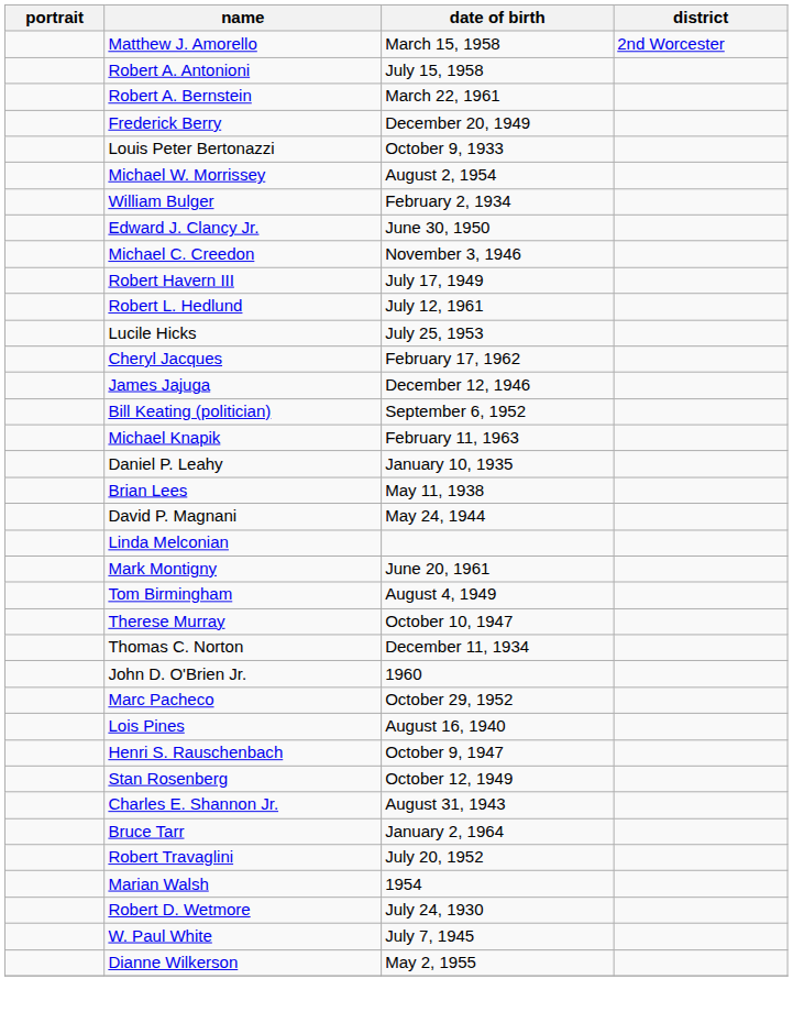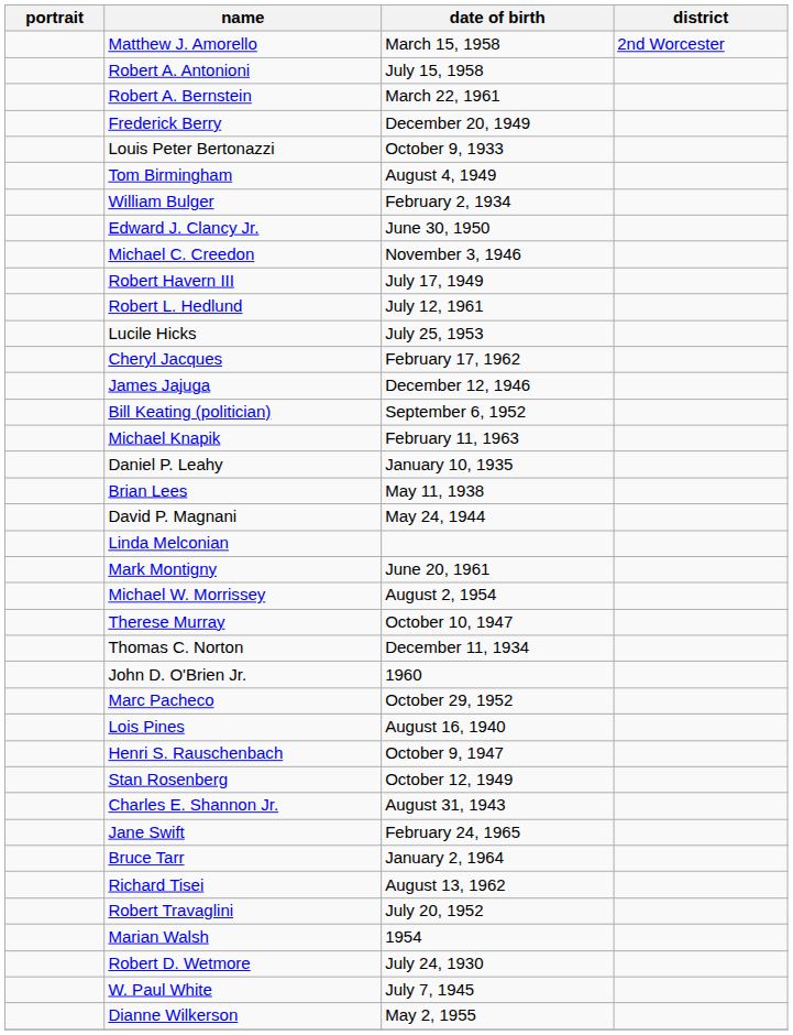rows swapped: Tom Birmingham <-> Michael W. Morrissey
+ row: Jane Swift | February 24, 1965
+ row: Richard Tisei | August 13, 1962
